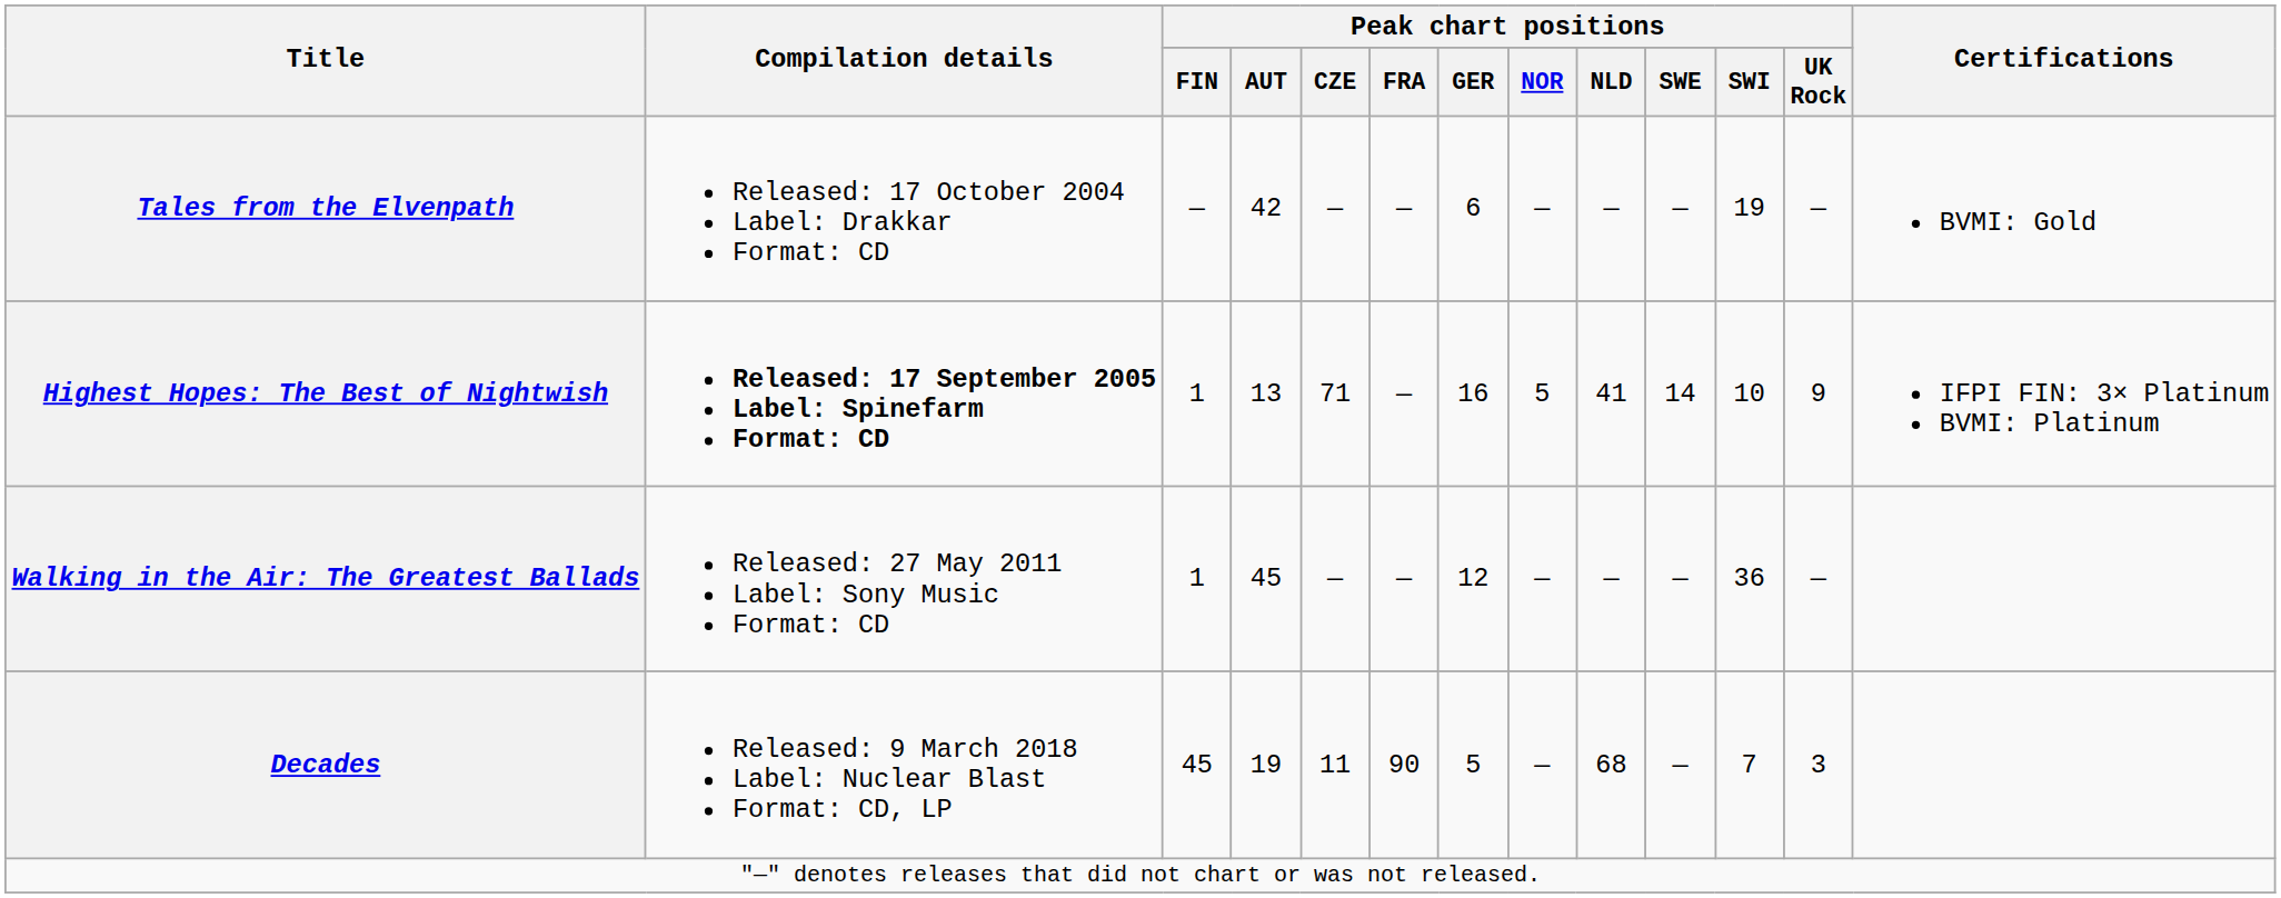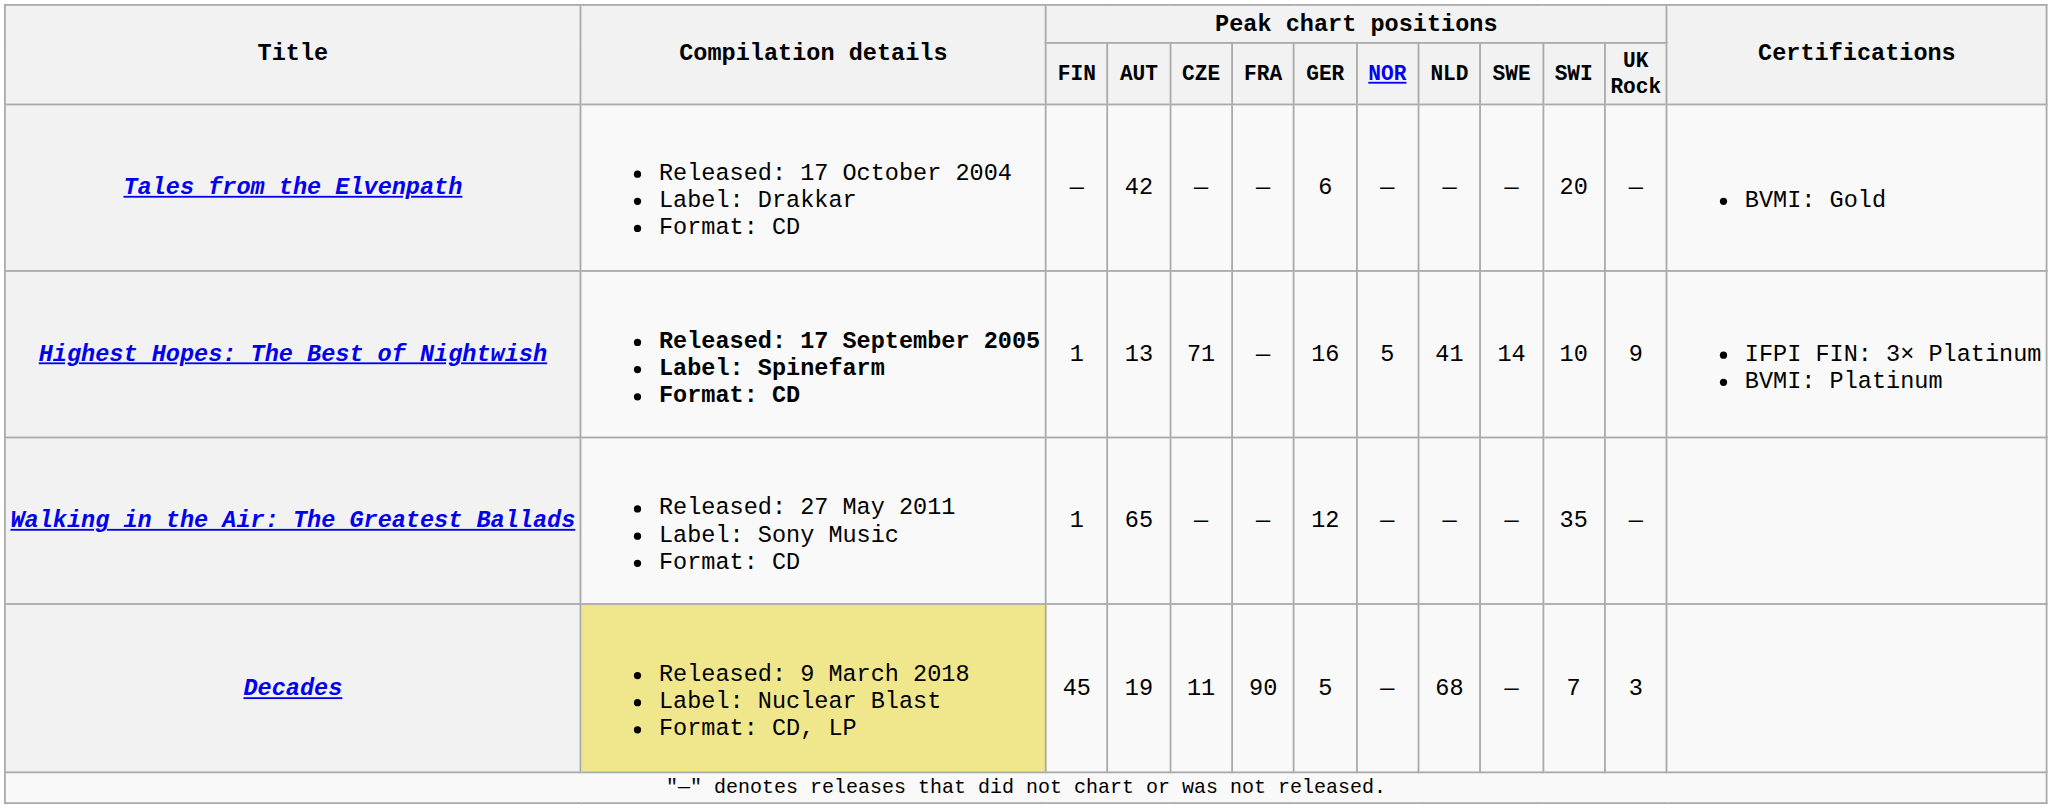Tales from the Elvenpath | Peak chart positions / SWI: 19 -> 20
Walking in the Air: The Greatest Ballads | Peak chart positions / AUT: 45 -> 65
Walking in the Air: The Greatest Ballads | Peak chart positions / SWI: 36 -> 35
Decades | Compilation details: no background -> khaki background
